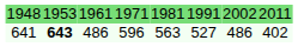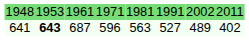641 | column 3: 486 -> 687
641 | column 7: 486 -> 489
